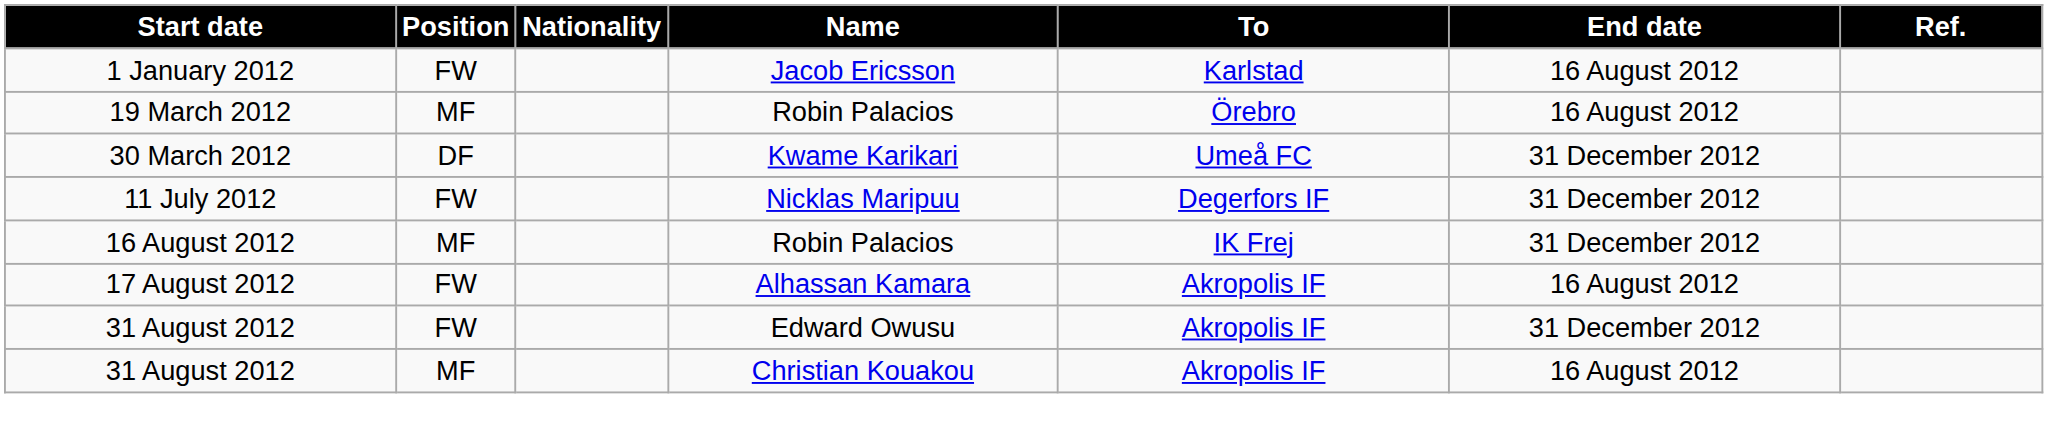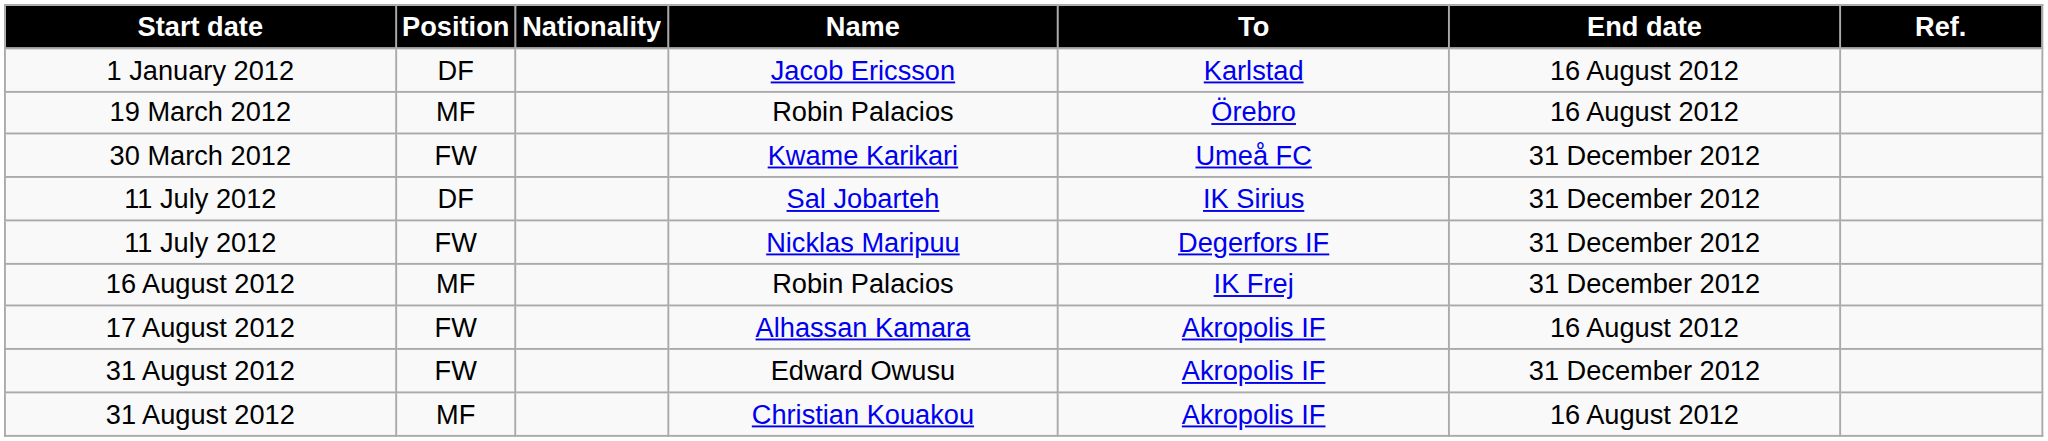Jacob Ericsson | Position: FW -> DF
Kwame Karikari | Position: DF -> FW
+ row: 11 July 2012 | DF | Sal Jobarteh | IK Sirius | 31 December 2012
